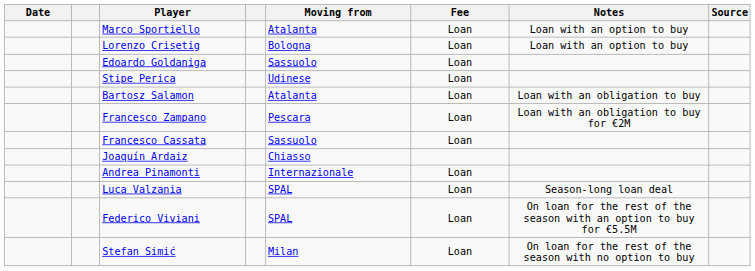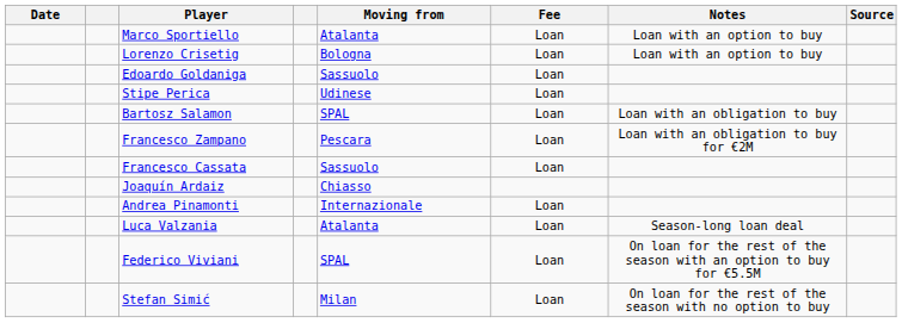Bartosz Salamon | Moving from: Atalanta -> SPAL
Luca Valzania | Moving from: SPAL -> Atalanta
